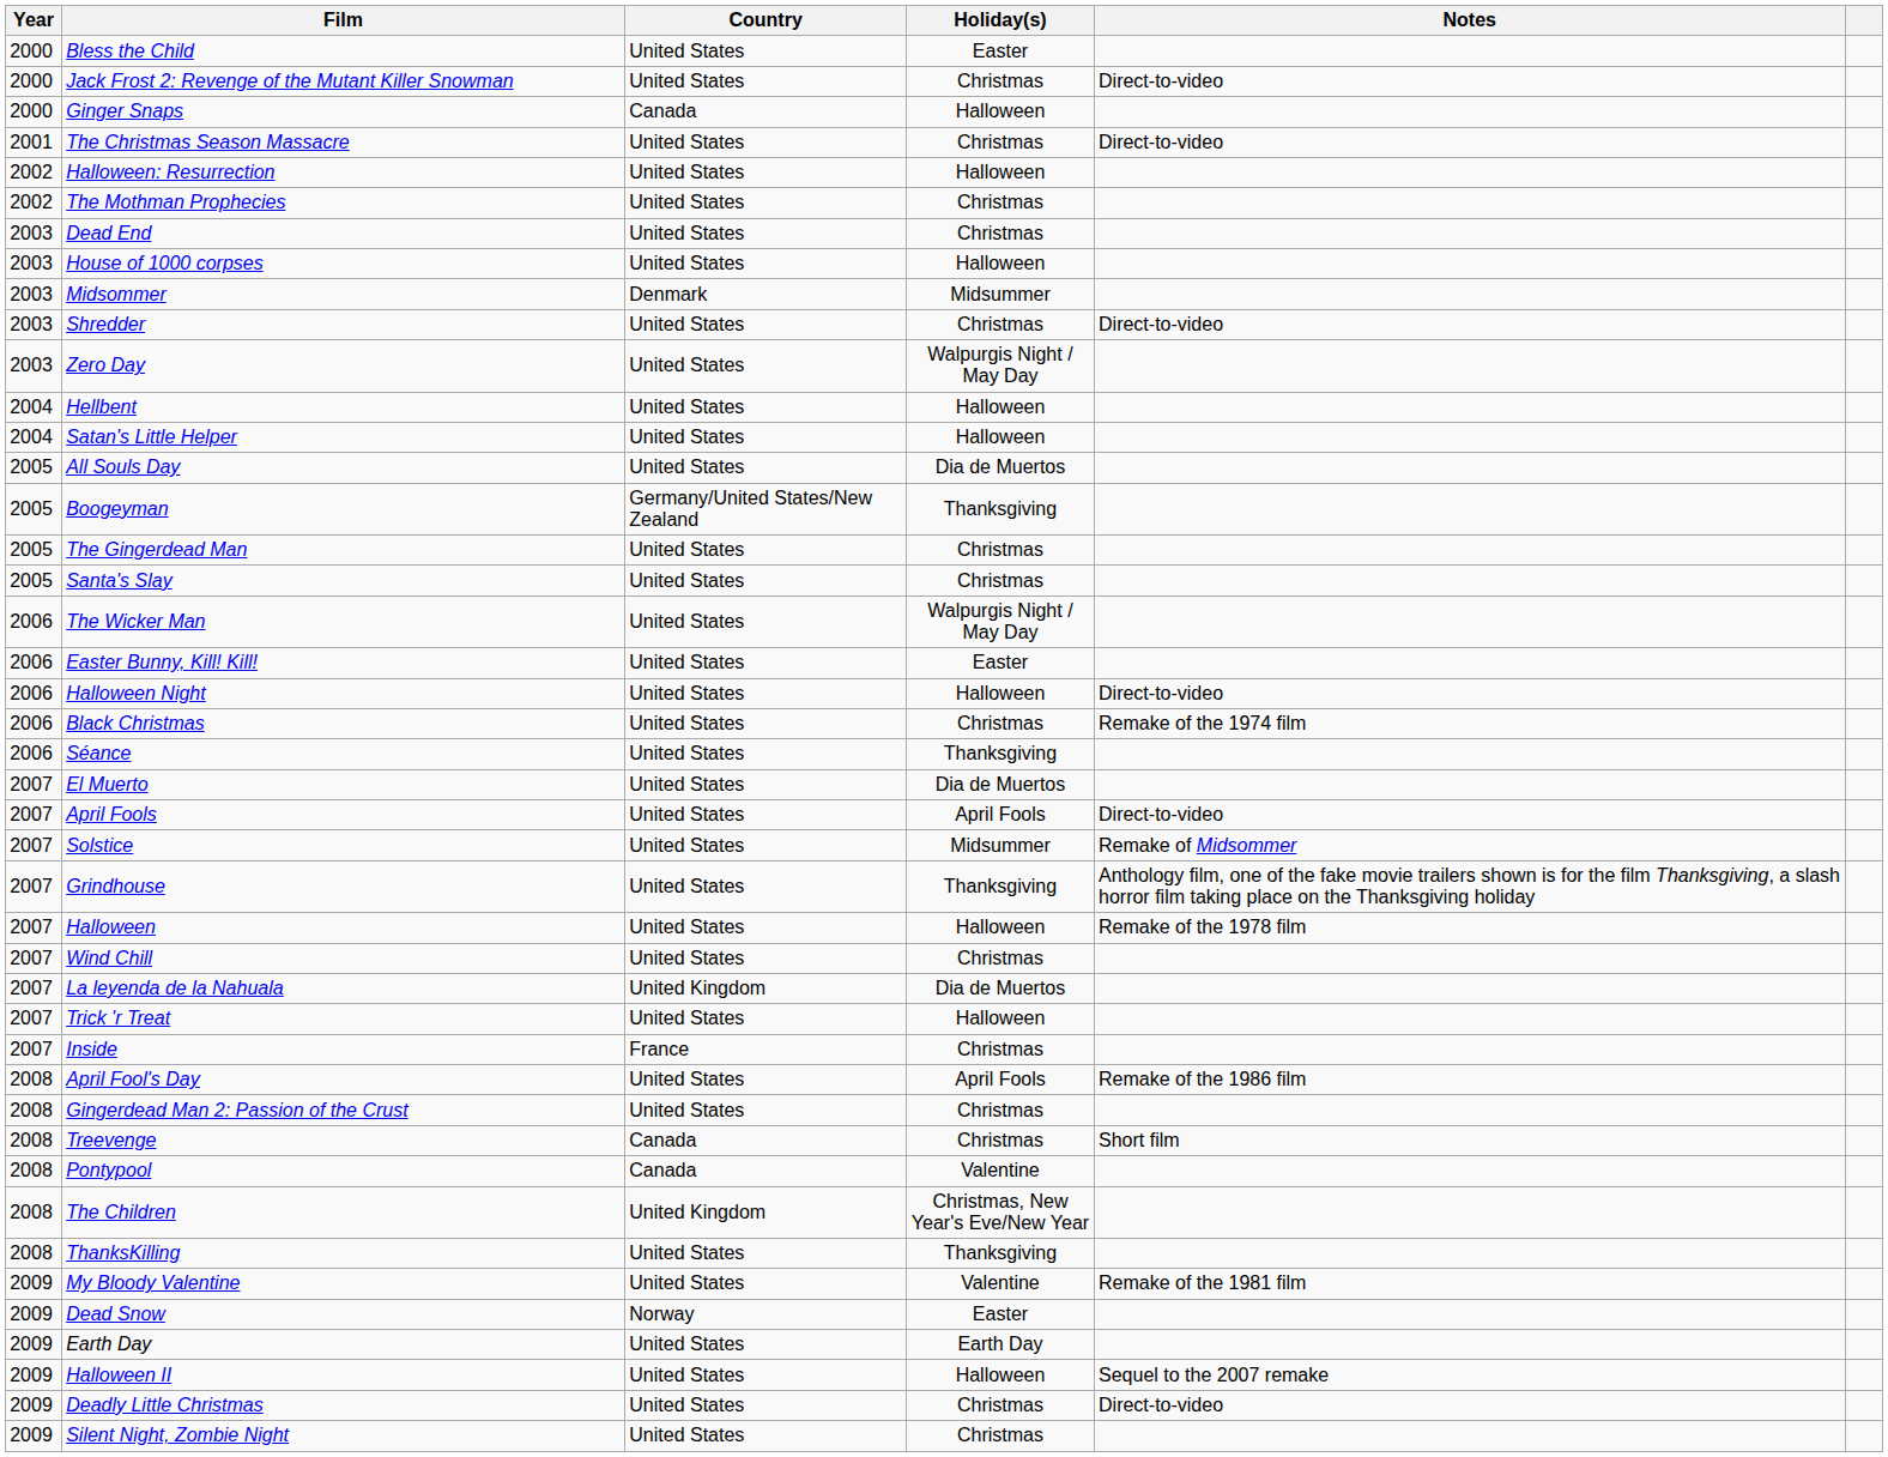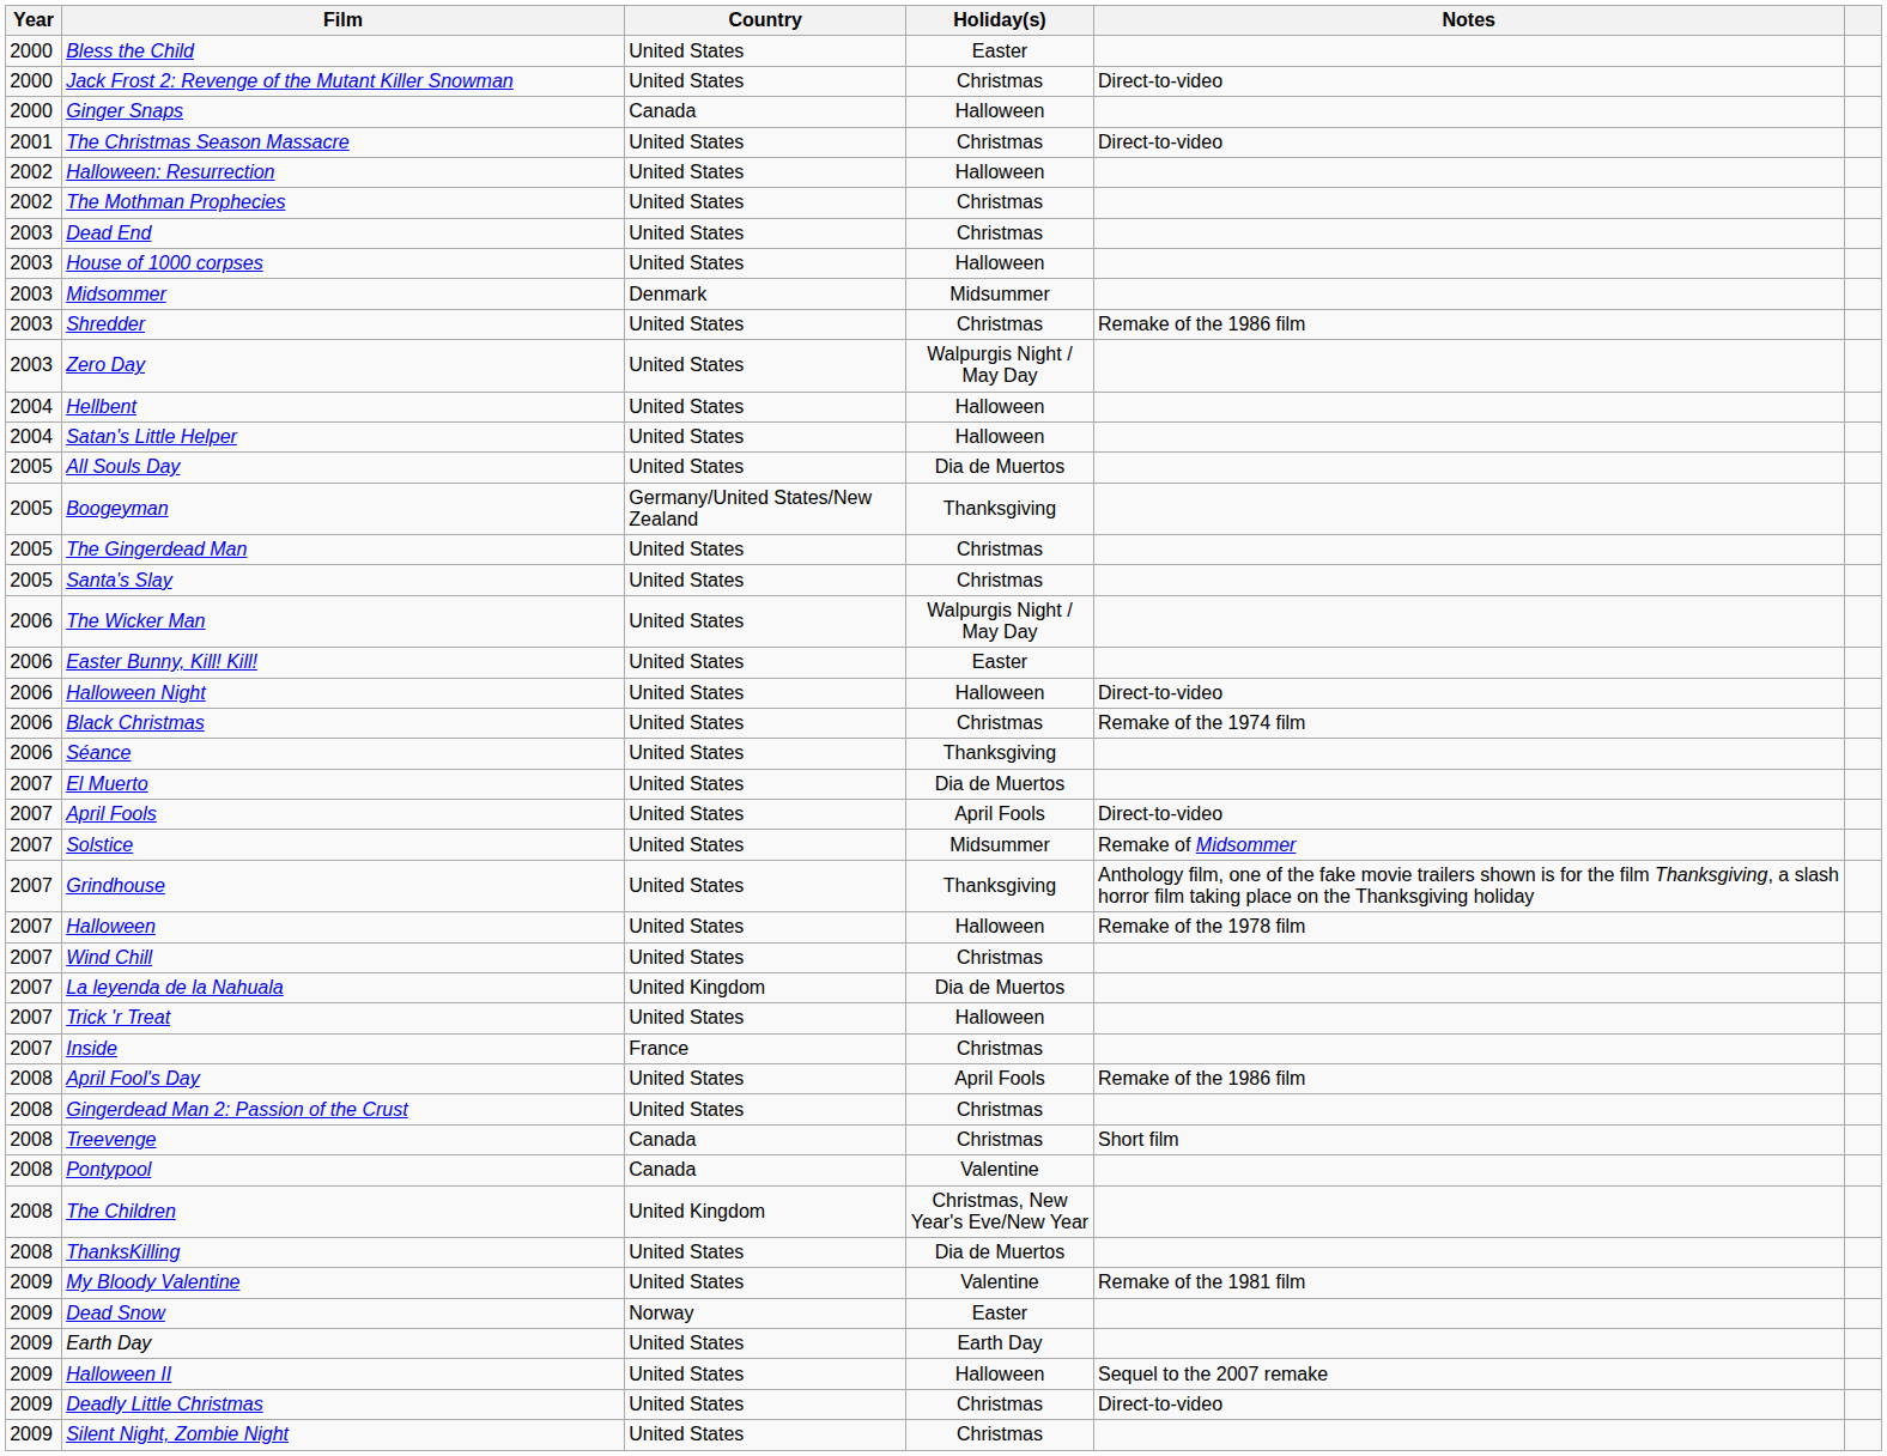Shredder | Notes: Direct-to-video -> Remake of the 1986 film
ThanksKilling | Holiday(s): Thanksgiving -> Dia de Muertos
